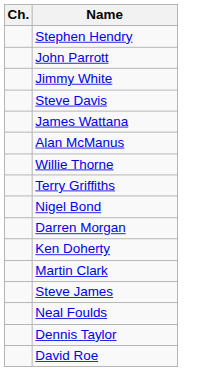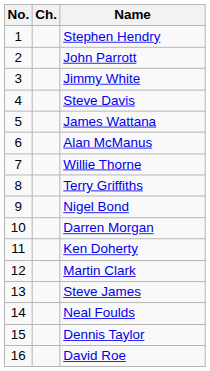+ column: No. | 1 | 2 | 3 | 4 | 5 | 6 | 7 | 8 | 9 | 10 | 11 | 12 | 13 | 14 | 15 | 16
